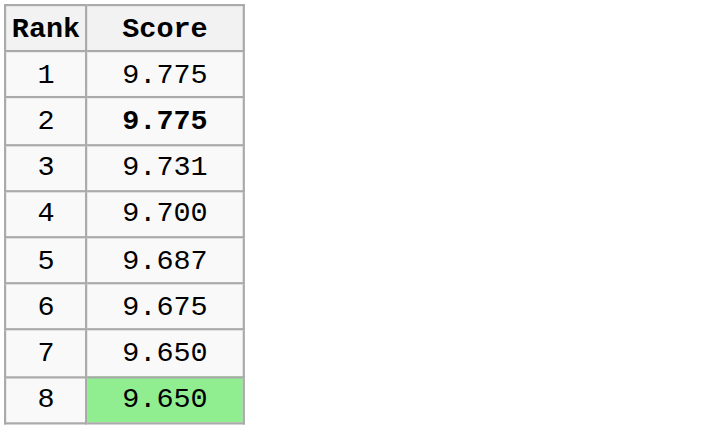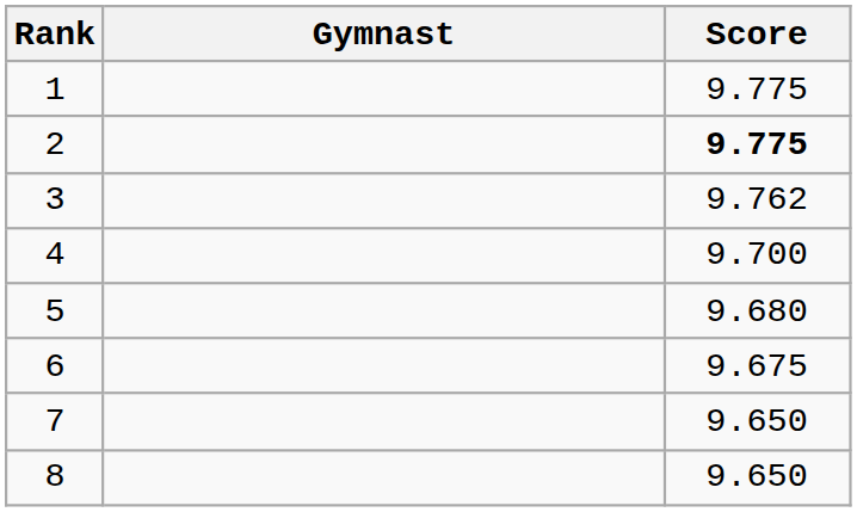+ column: Gymnast
3 | Score: 9.731 -> 9.762
5 | Score: 9.687 -> 9.680
8 | Score: lightgreen background -> no background
